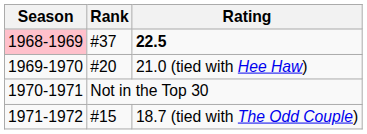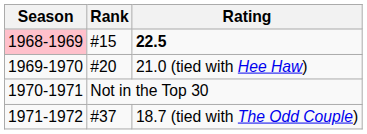22.5 | Rank: #37 -> #15
18.7 (tied with The Odd Couple) | Rank: #15 -> #37
